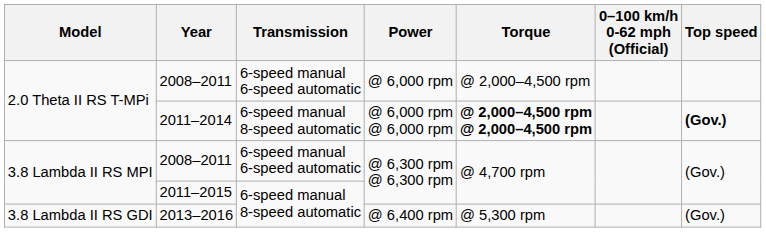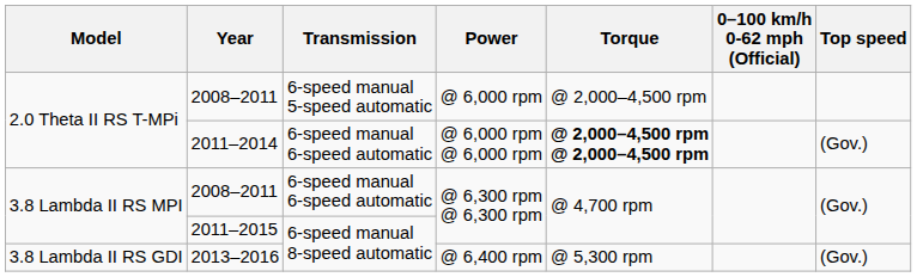2008–2011 / @ 6,000 rpm | Transmission: 6-speed manual 6-speed automatic -> 6-speed manual 5-speed automatic
2011–2014 | Transmission: 6-speed manual 8-speed automatic -> 6-speed manual 6-speed automatic
2011–2014 | Top speed: bold -> normal
